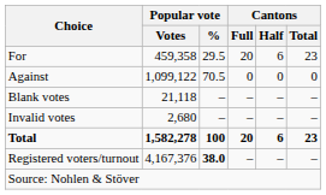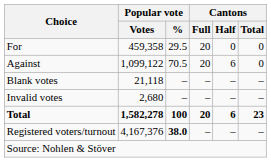For | Cantons / Half: 6 -> 0
For | Cantons / Total: 23 -> 0
Against | Cantons / Full: 0 -> 20
Against | Cantons / Half: 0 -> 6
